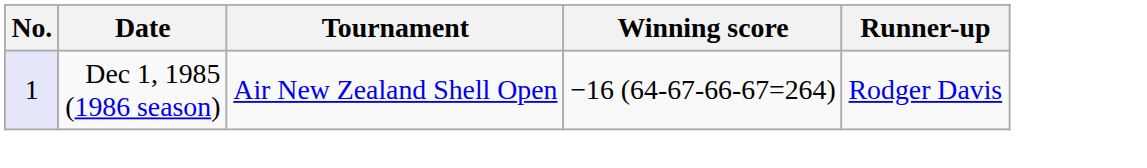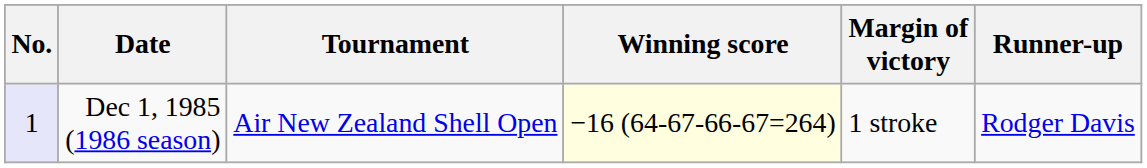+ column: Margin of victory | 1 stroke
Dec 1, 1985 (1986 season) | Winning score: no background -> lightyellow background
